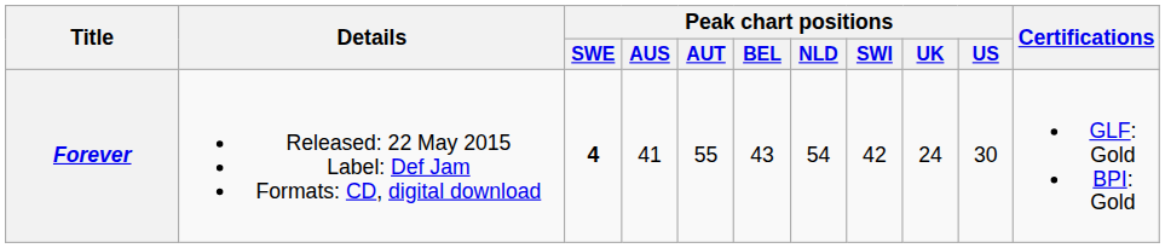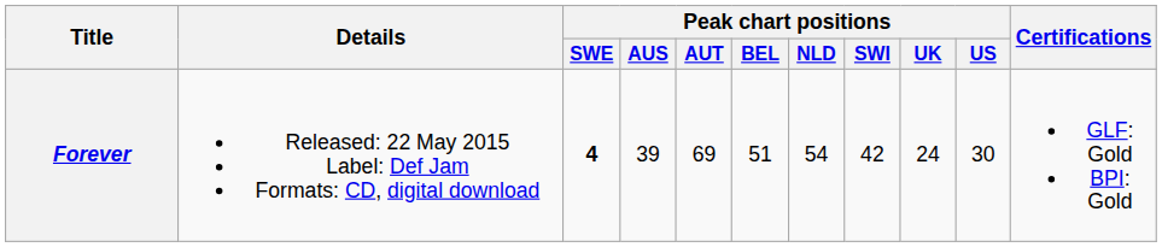Forever | Peak chart positions / AUS: 41 -> 39
Forever | Peak chart positions / AUT: 55 -> 69
Forever | Peak chart positions / BEL: 43 -> 51
